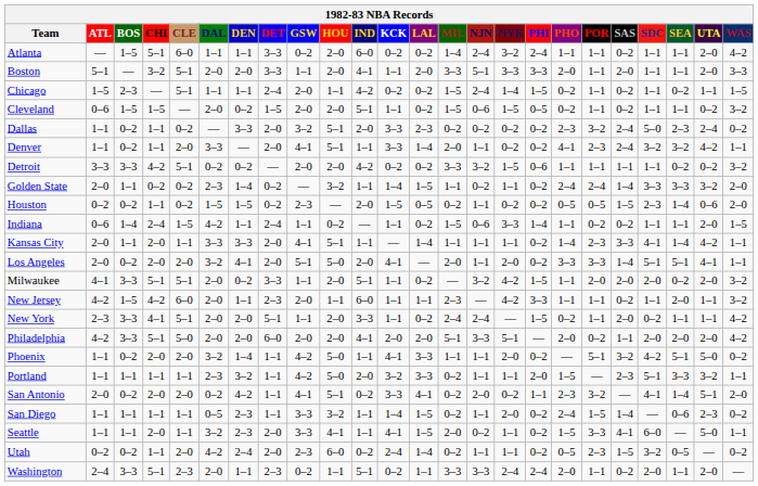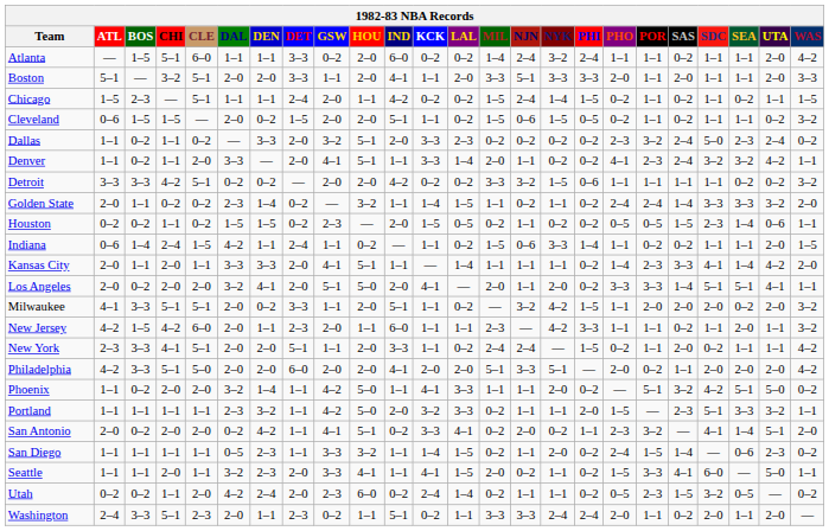Houston | WAS: 2–0 -> 1–1
Kansas City | WAS: 1–1 -> 2–0
